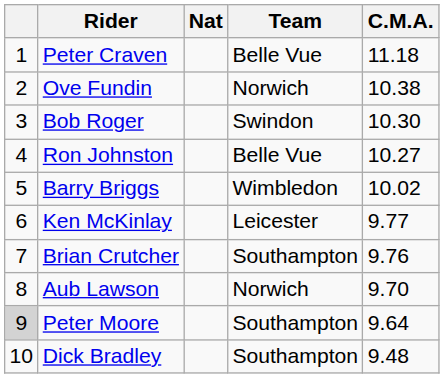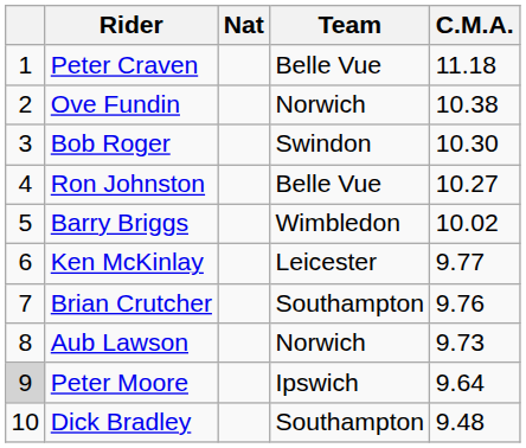Aub Lawson | C.M.A.: 9.70 -> 9.73
Peter Moore | Team: Southampton -> Ipswich
